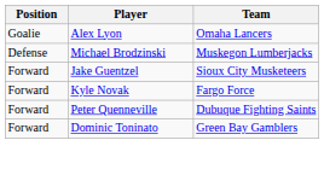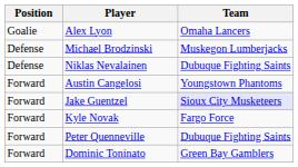+ row: Defense | Niklas Nevalainen | Dubuque Fighting Saints
+ row: Forward | Austin Cangelosi | Youngstown Phantoms
Jake Guentzel | Team: no background -> lavender background
